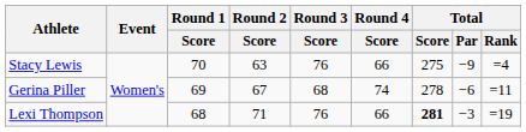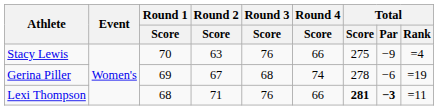Gerina Piller | Total / Rank: =11 -> =19
Lexi Thompson | Total / Par: normal -> bold
Lexi Thompson | Total / Rank: =19 -> =11
